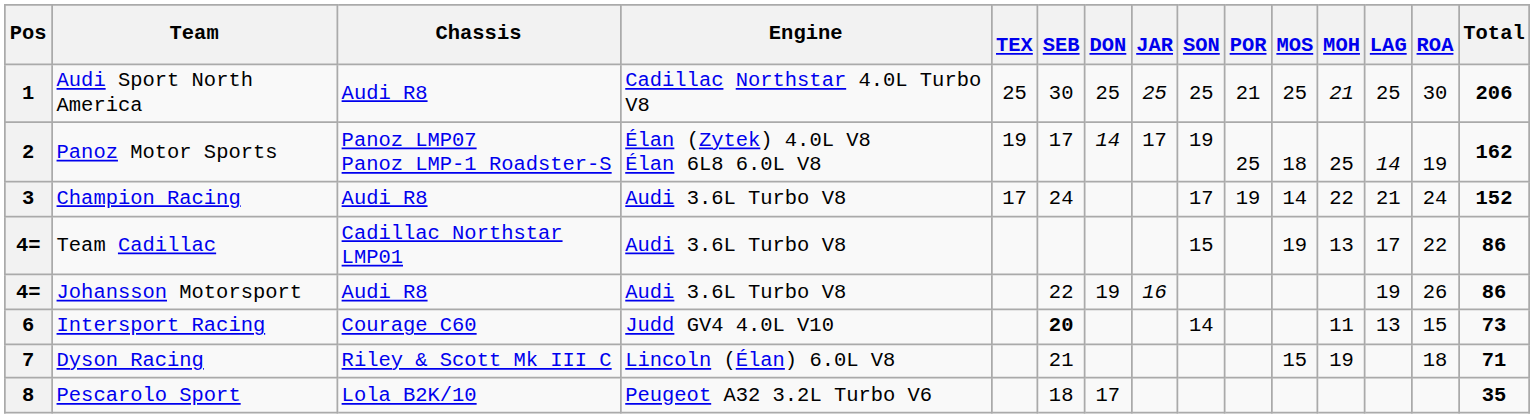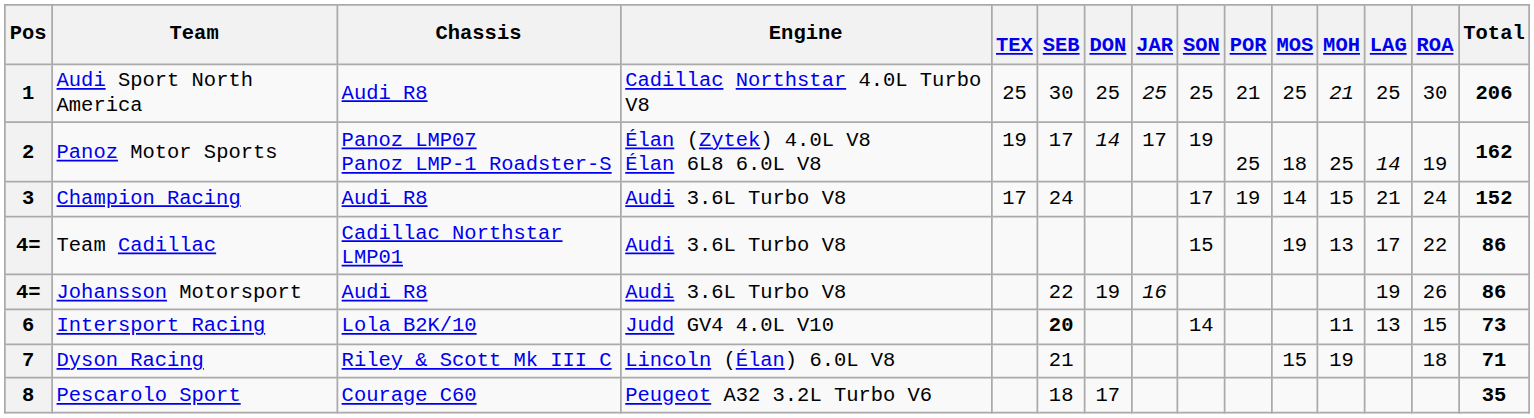Champion Racing | MOH: 22 -> 15
Intersport Racing | Chassis: Courage C60 -> Lola B2K/10
Pescarolo Sport | Chassis: Lola B2K/10 -> Courage C60
